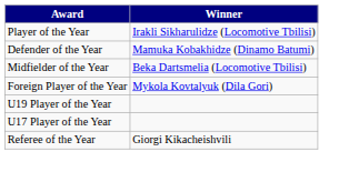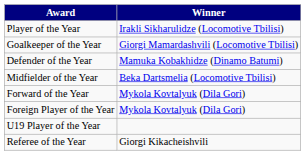+ row: Goalkeeper of the Year | Giorgi Mamardashvili (Locomotive Tbilisi)
+ row: Forward of the Year | Mykola Kovtalyuk (Dila Gori)
- row: U17 Player of the Year
